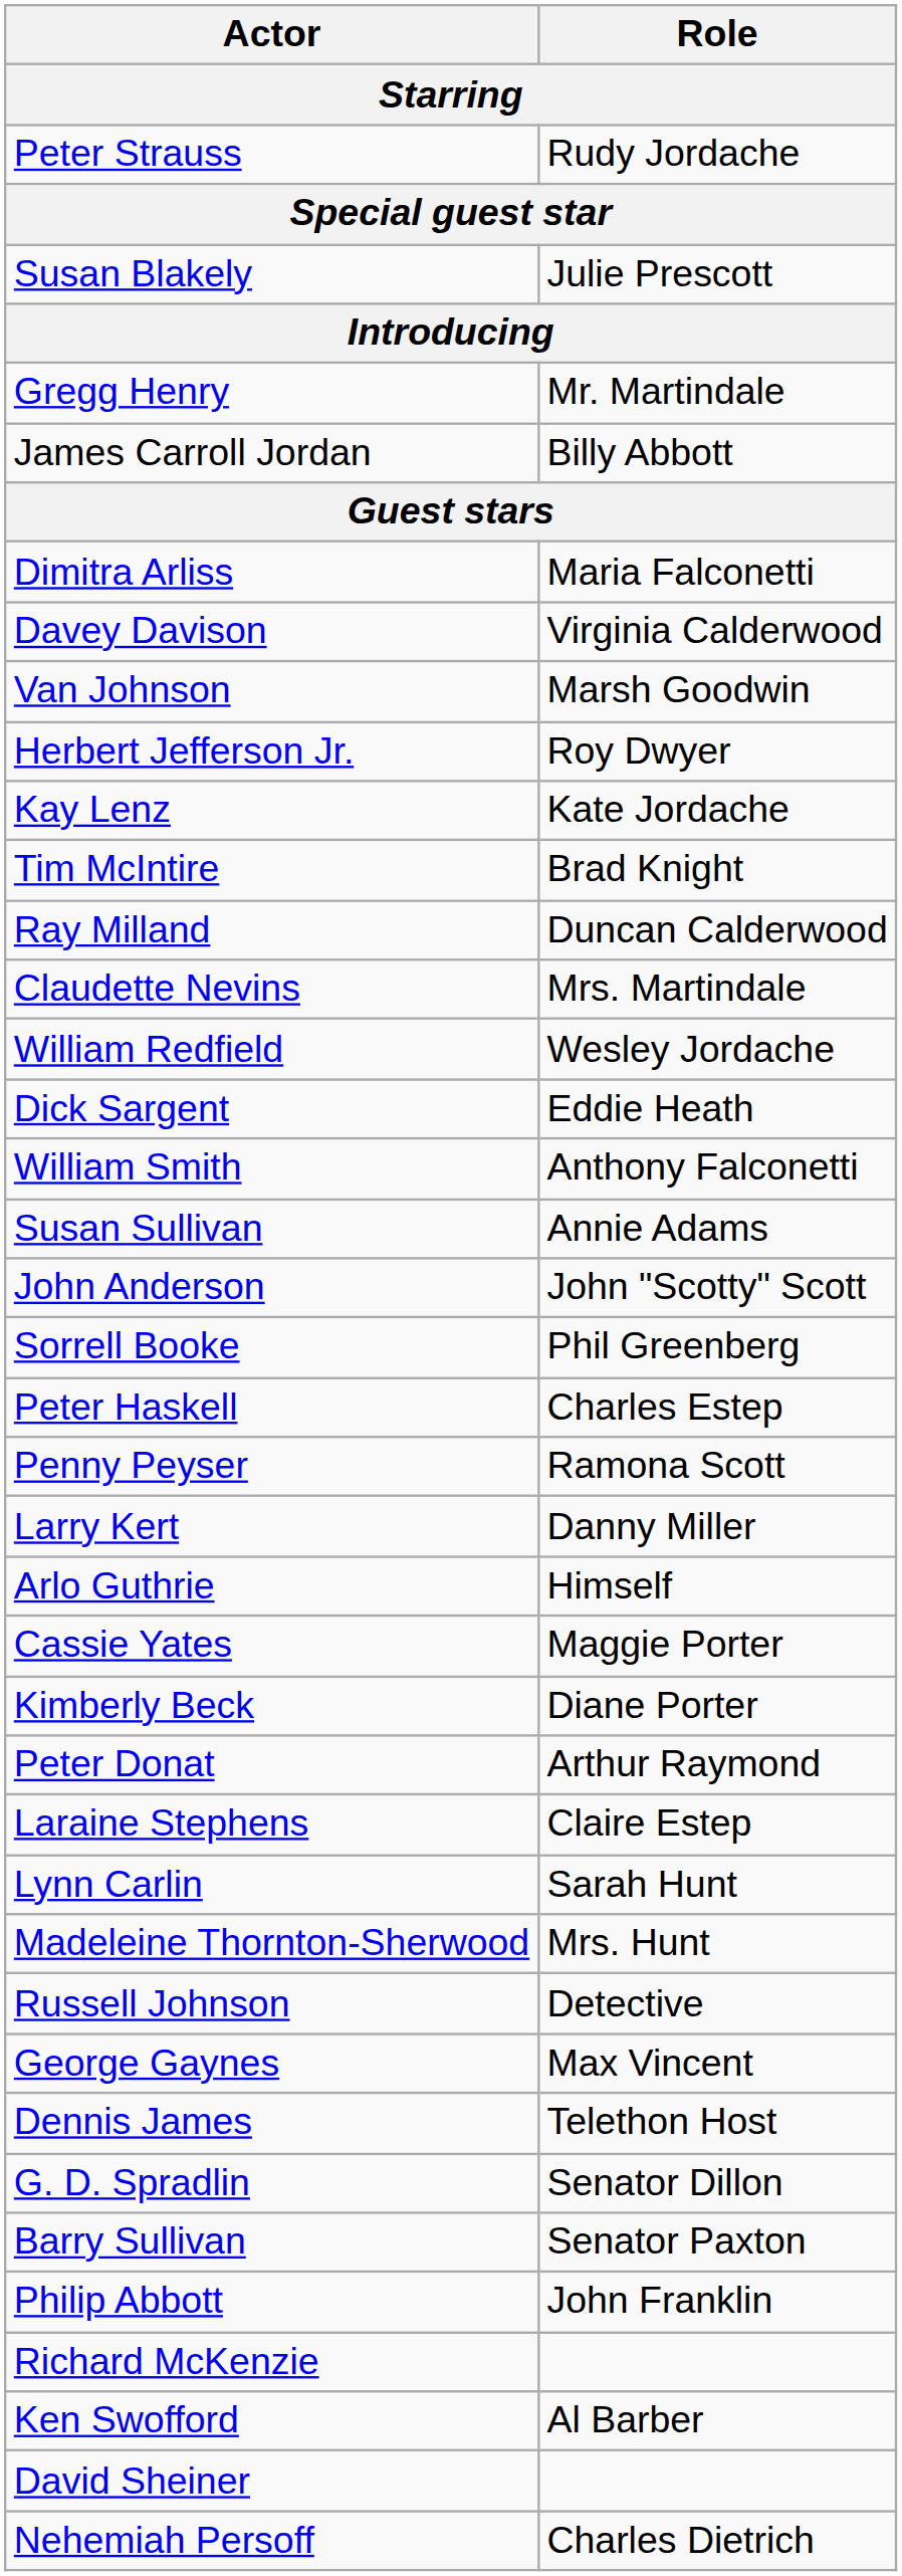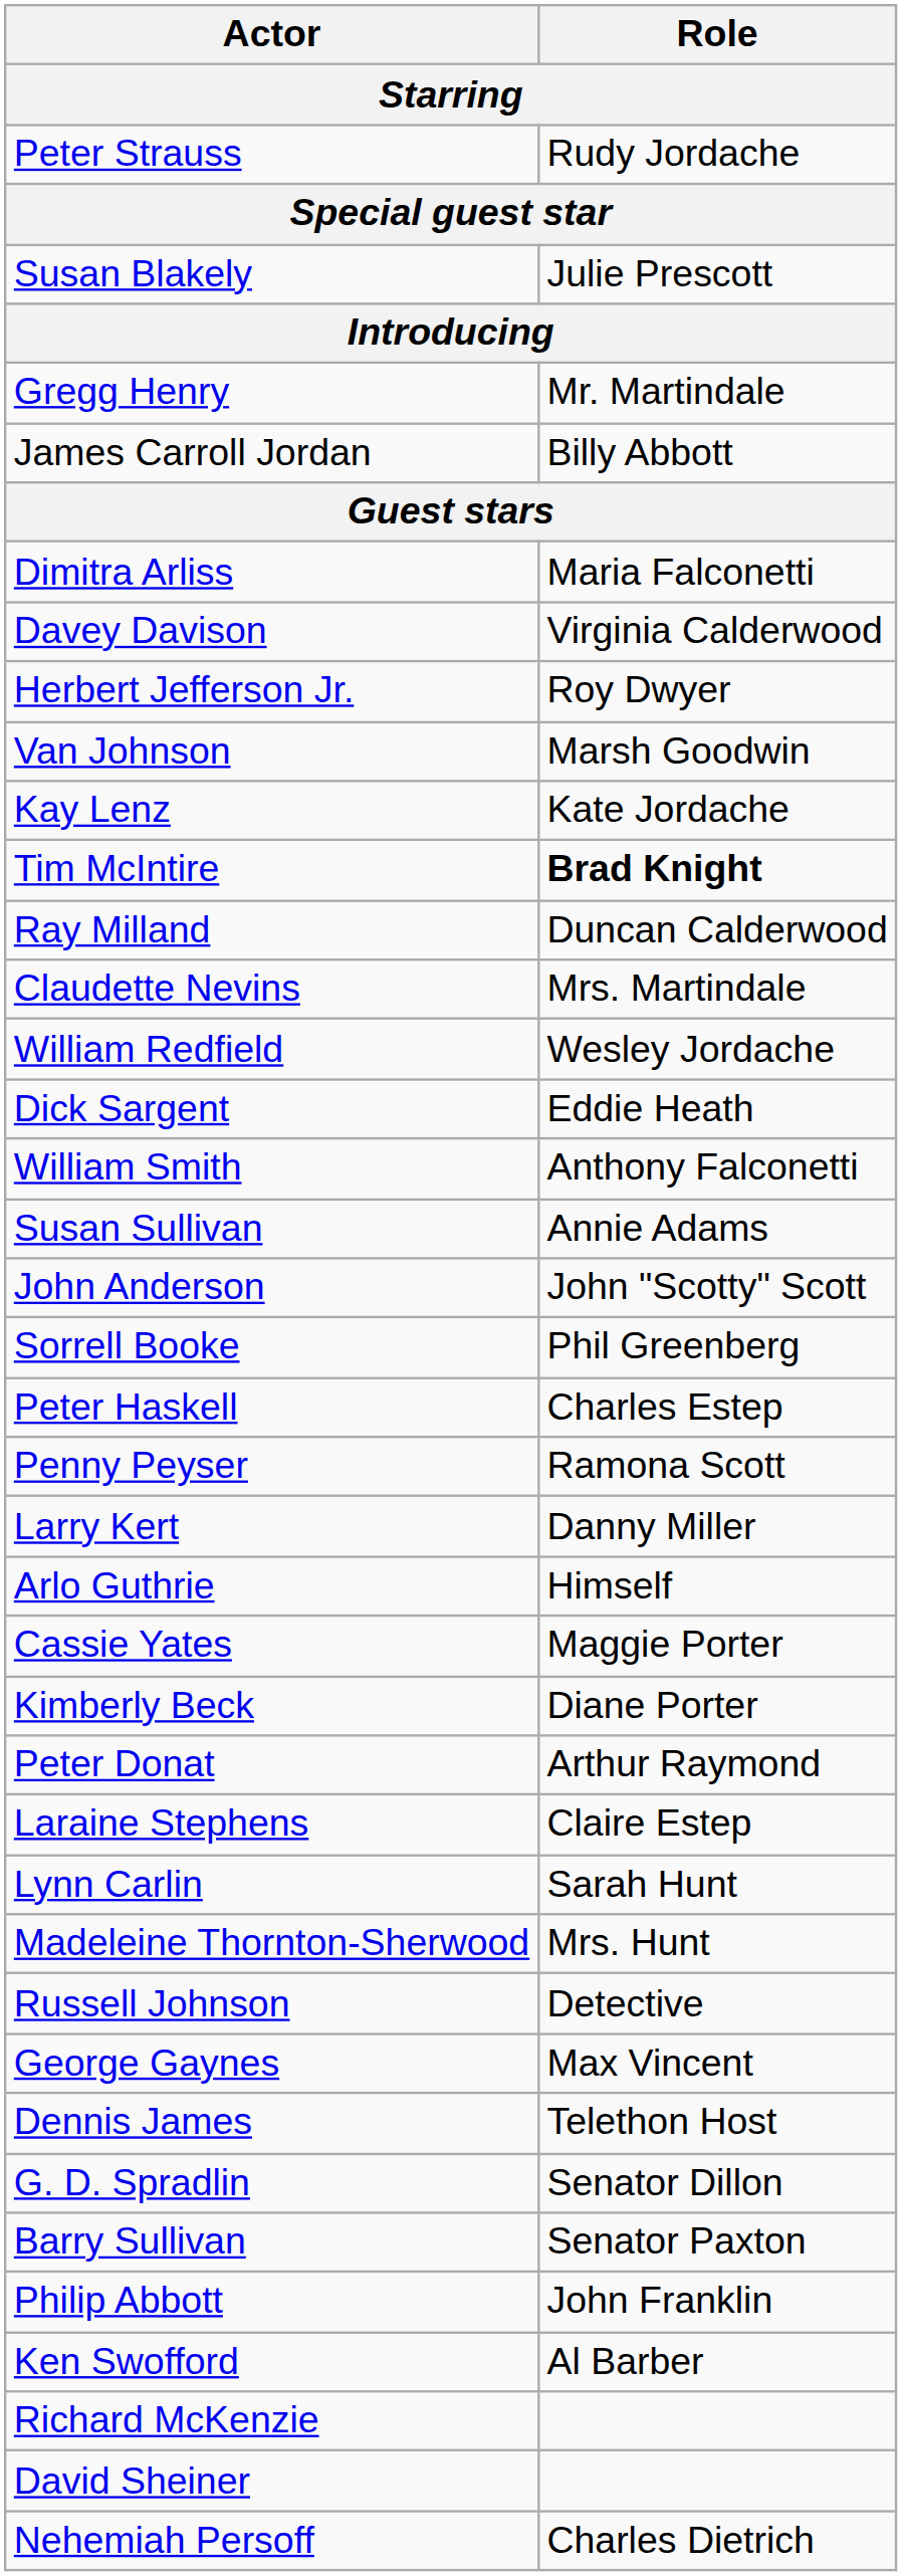rows swapped: Herbert Jefferson Jr. <-> Van Johnson
Tim McIntire | Role: normal -> bold
rows swapped: Ken Swofford <-> Richard McKenzie
